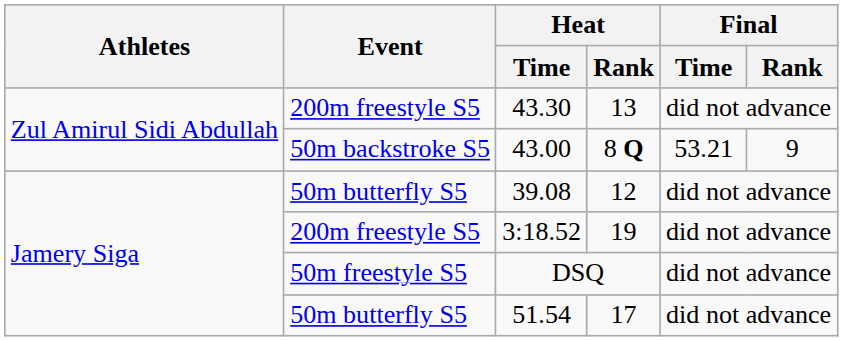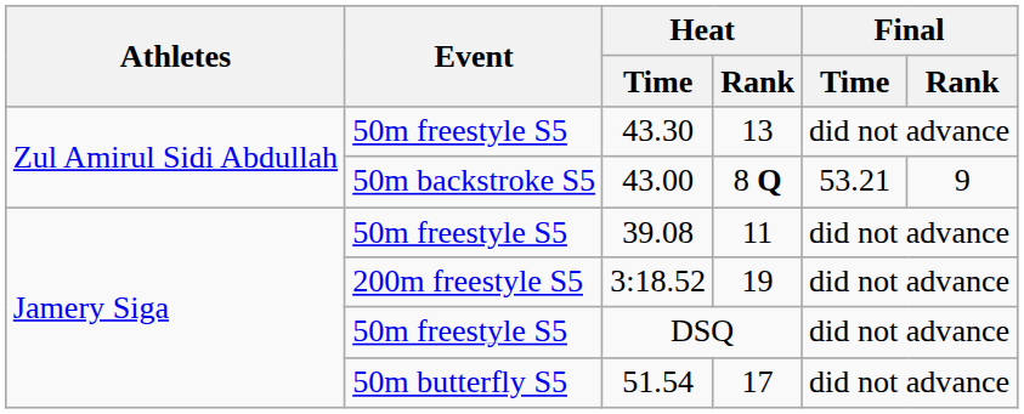43.30 | Event: 200m freestyle S5 -> 50m freestyle S5
39.08 | Event: 50m butterfly S5 -> 50m freestyle S5
39.08 | Heat / Rank: 12 -> 11
